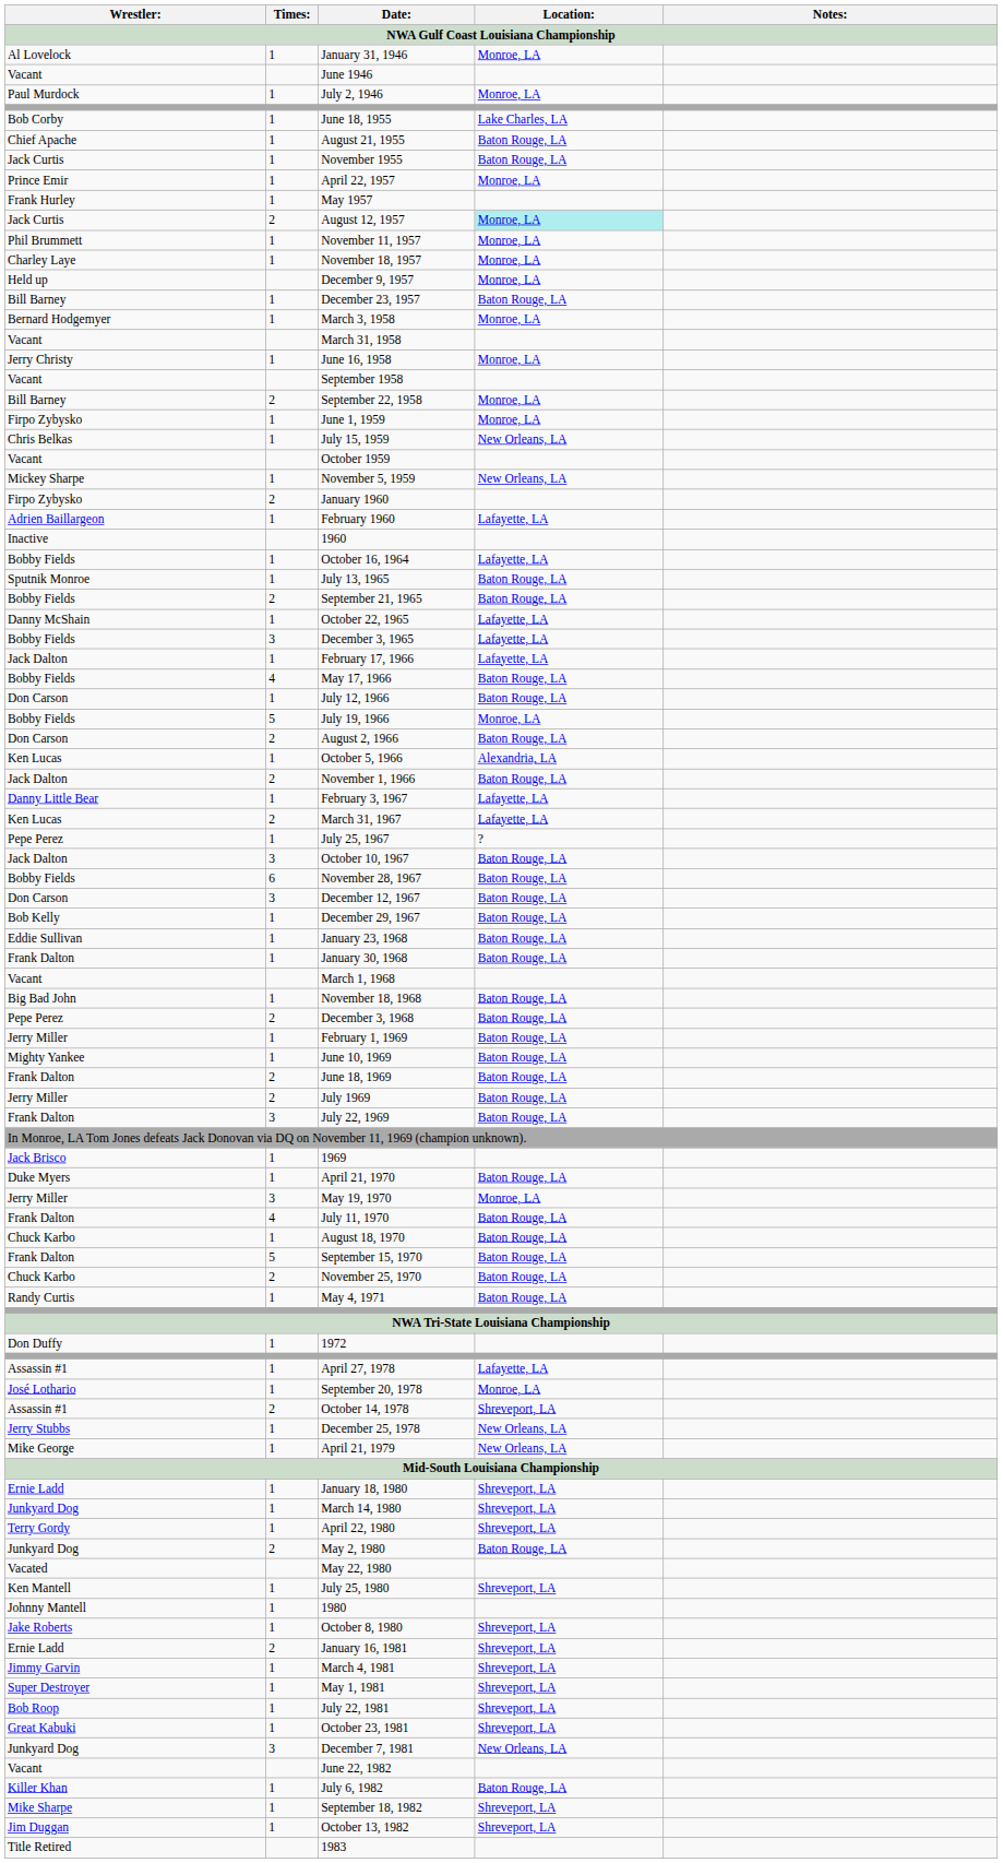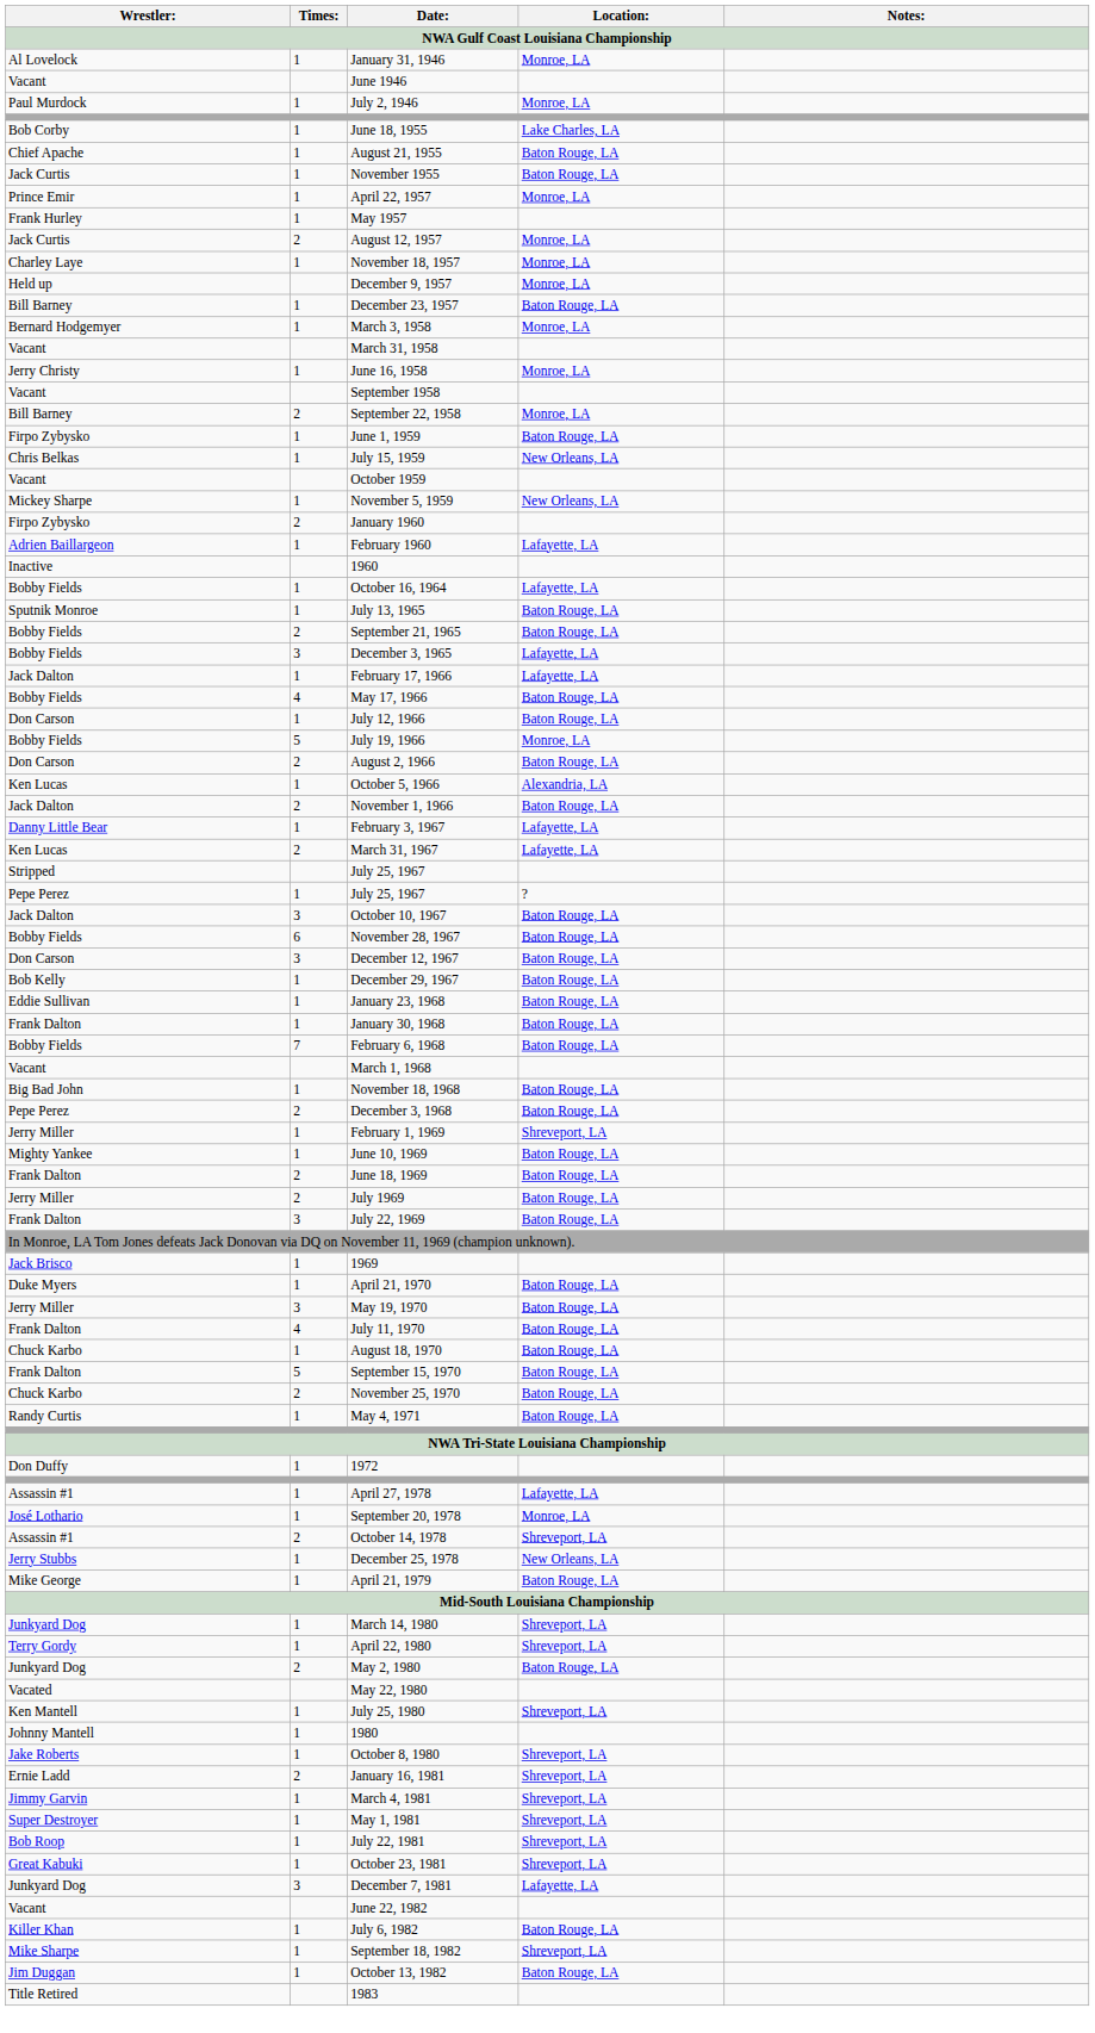August 12, 1957 | Location:: paleturquoise background -> no background
- row: Phil Brummett | 1 | November 11, 1957 | Monroe, LA
June 1, 1959 | Location:: Monroe, LA -> Baton Rouge, LA
- row: Danny McShain | 1 | October 22, 1965 | Lafayette, LA
+ row: Stripped | July 25, 1967
+ row: Bobby Fields | 7 | February 6, 1968 | Baton Rouge, LA
February 1, 1969 | Location:: Baton Rouge, LA -> Shreveport, LA
May 19, 1970 | Location:: Monroe, LA -> Baton Rouge, LA
April 21, 1979 | Location:: New Orleans, LA -> Baton Rouge, LA
- row: Ernie Ladd | 1 | January 18, 1980 | Shreveport, LA
December 7, 1981 | Location:: New Orleans, LA -> Lafayette, LA
October 13, 1982 | Location:: Shreveport, LA -> Baton Rouge, LA
